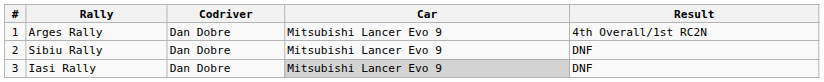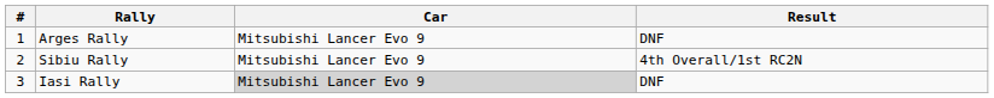- column: Codriver | Dan Dobre | Dan Dobre | Dan Dobre
Arges Rally | Result: 4th Overall/1st RC2N -> DNF
Sibiu Rally | Result: DNF -> 4th Overall/1st RC2N
